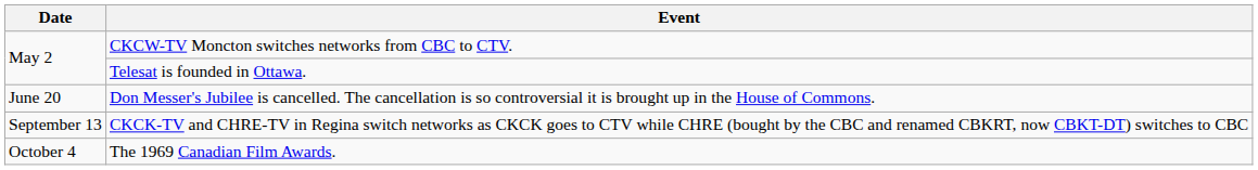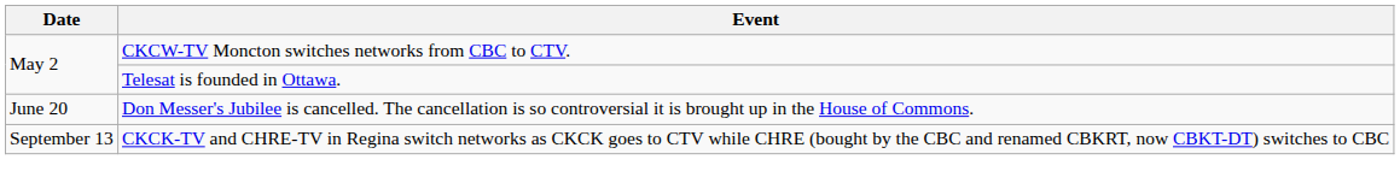- row: October 4 | The 1969 Canadian Film Awards.
